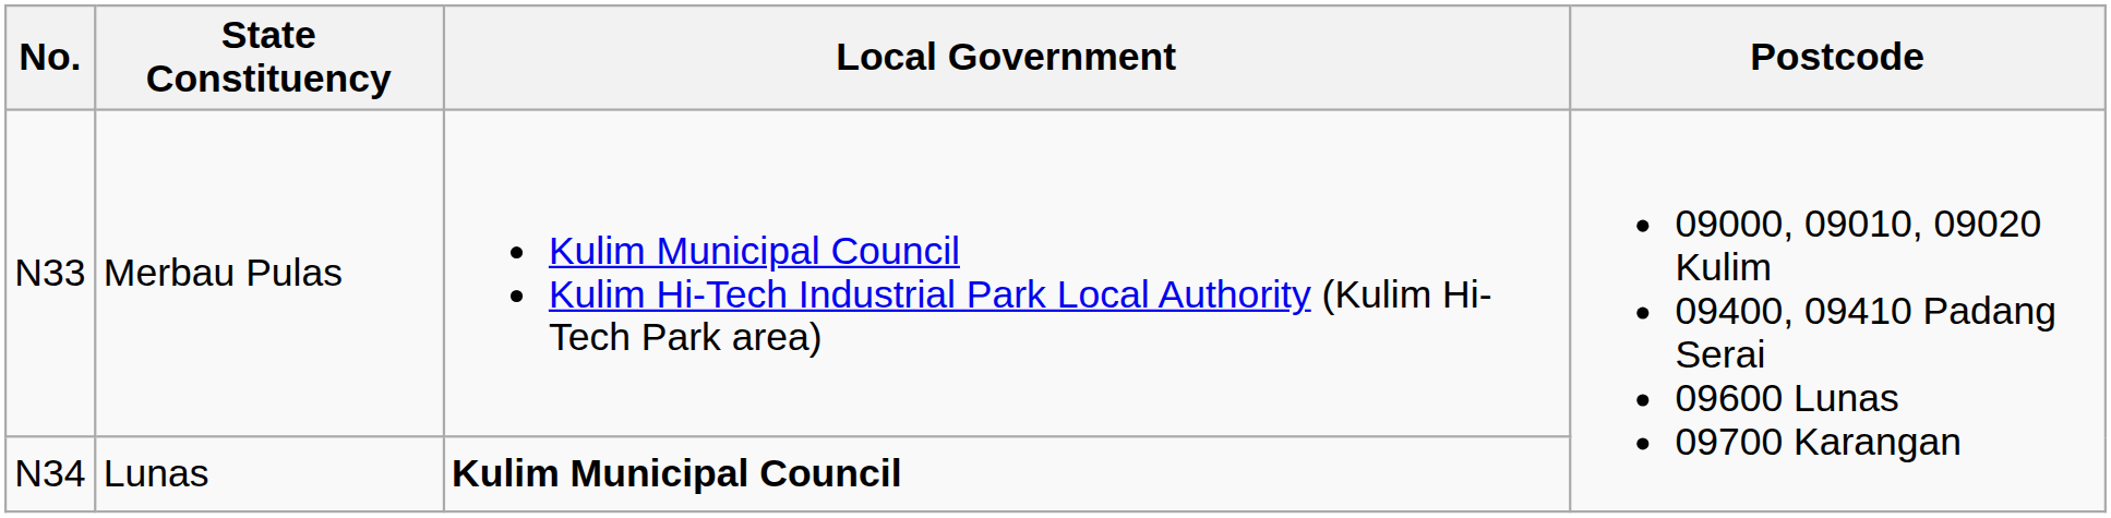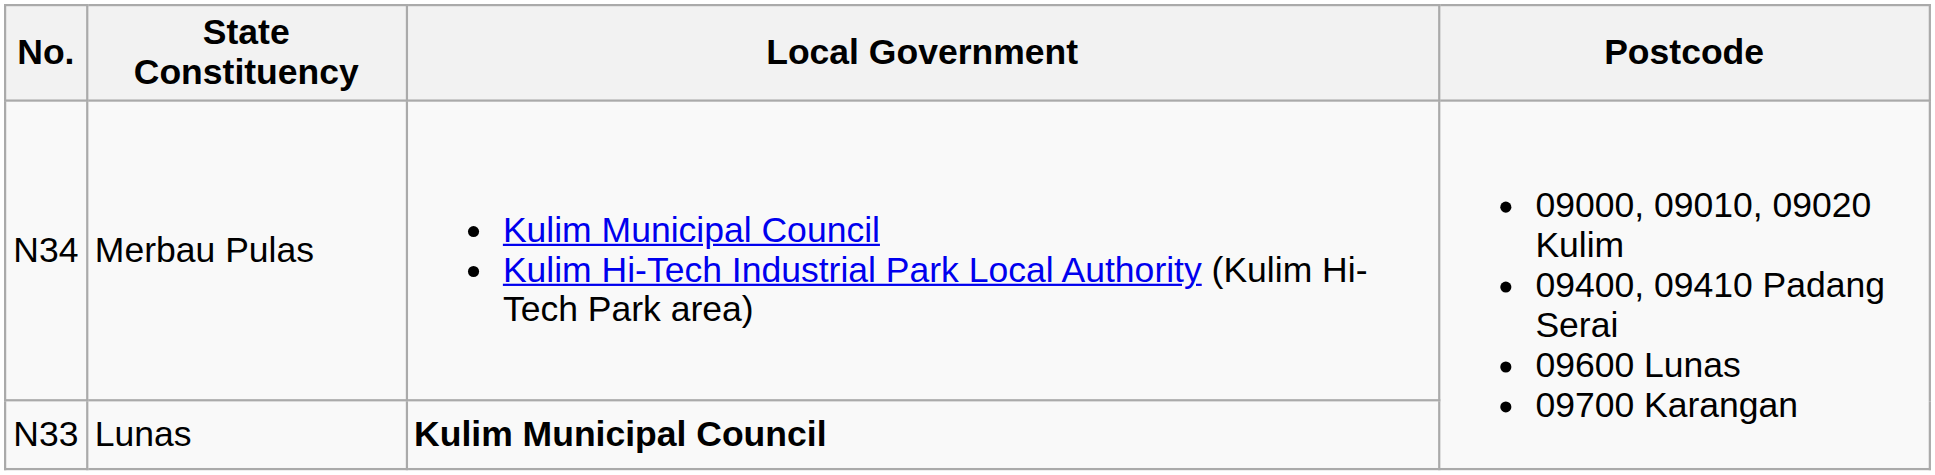Merbau Pulas | No.: N33 -> N34
Lunas | No.: N34 -> N33
